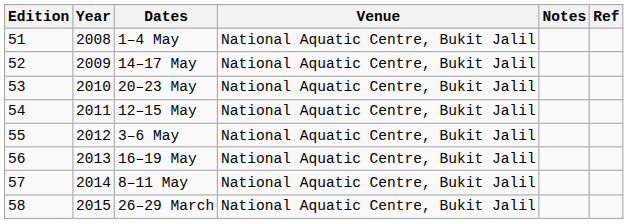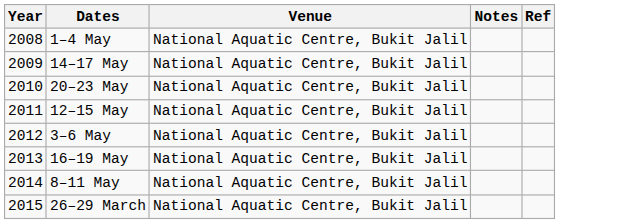- column: Edition | 51 | 52 | 53 | 54 | 55 | 56 | 57 | 58
